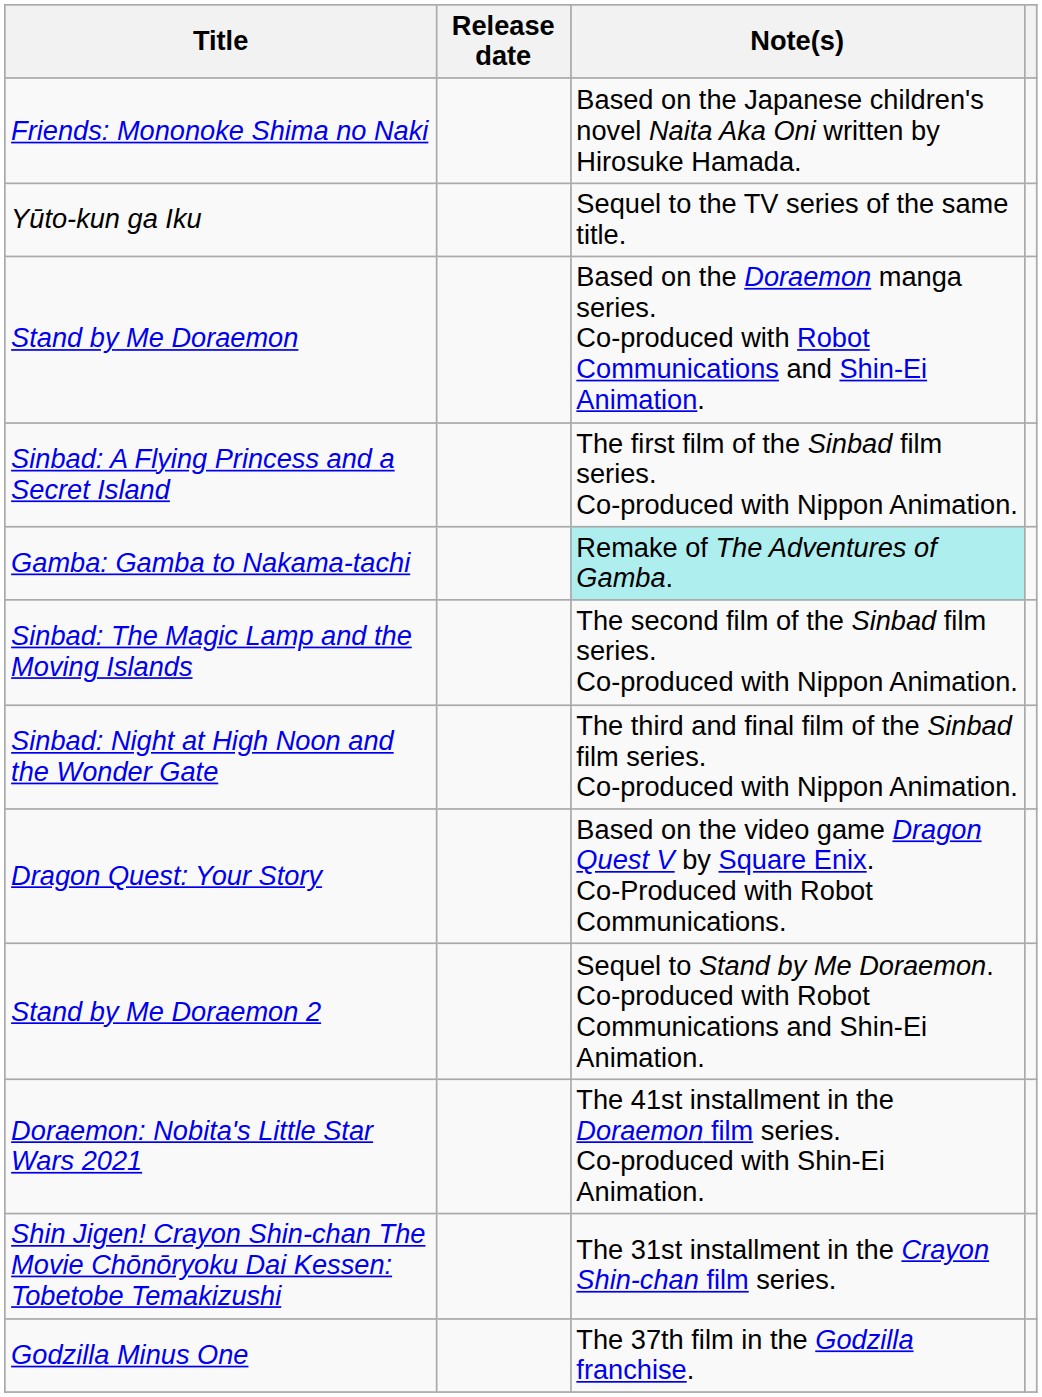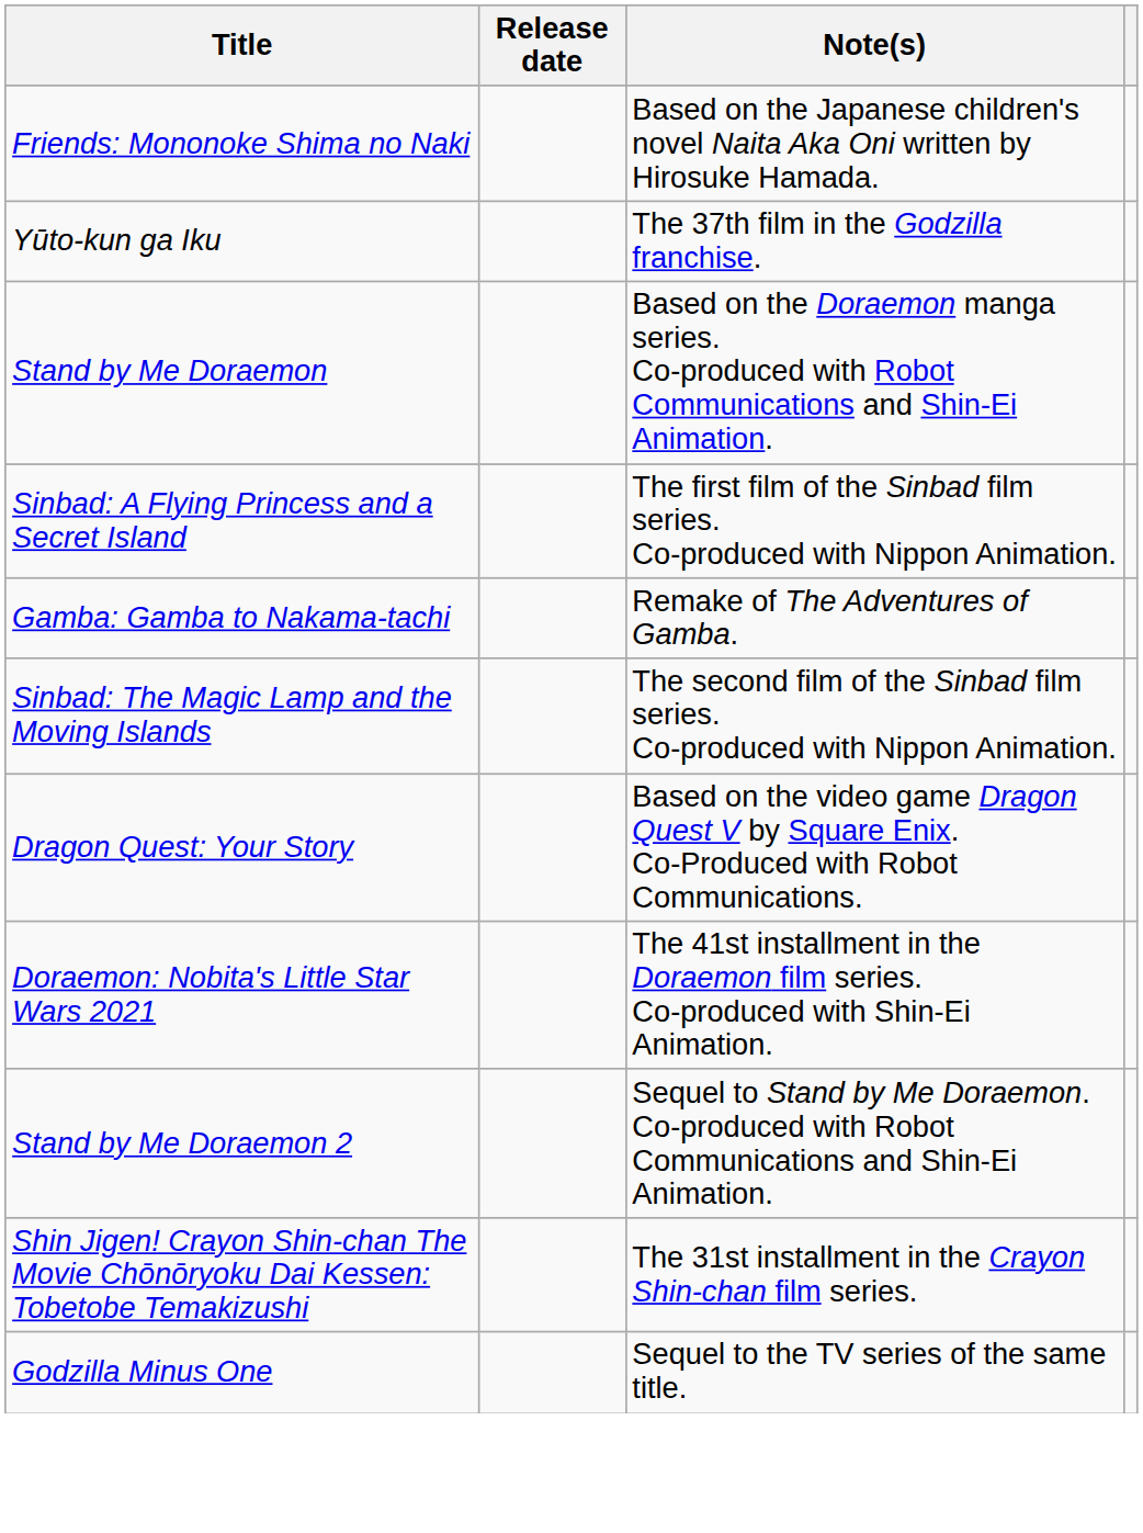Yūto-kun ga Iku | Note(s): Sequel to the TV series of the same title. -> The 37th film in the Godzilla franchise.
Gamba: Gamba to Nakama-tachi | Note(s): paleturquoise background -> no background
- row: Sinbad: Night at High Noon and the Wonder Gate | The third and final film of the Sinbad film series. Co-produced with Nippon Animation.
rows swapped: Stand by Me Doraemon 2 <-> Doraemon: Nobita's Little Star Wars 2021
Godzilla Minus One | Note(s): The 37th film in the Godzilla franchise. -> Sequel to the TV series of the same title.
